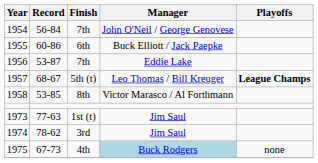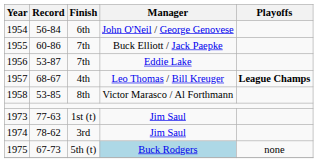1954 | Finish: 7th -> 6th
1955 | Finish: 6th -> 7th
1957 | Finish: 5th (t) -> 4th
1975 | Finish: 4th -> 5th (t)
